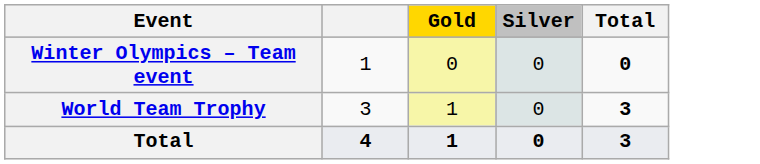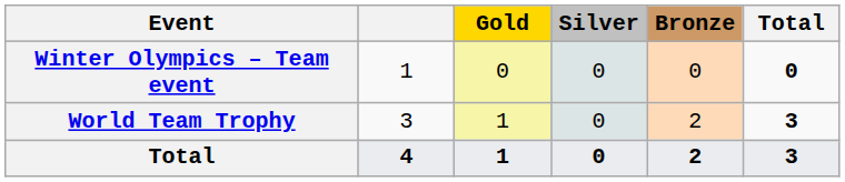+ column: Bronze | 0 | 2 | 2
